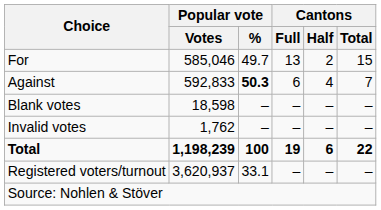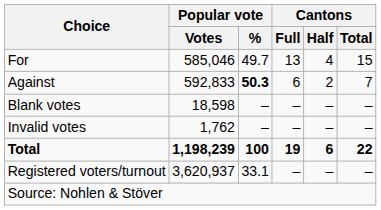For | Cantons / Half: 2 -> 4
Against | Cantons / Half: 4 -> 2
